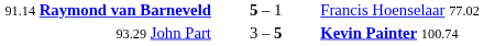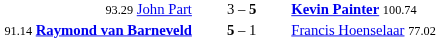rows swapped: 91.14 Raymond van Barneveld <-> 93.29 John Part
